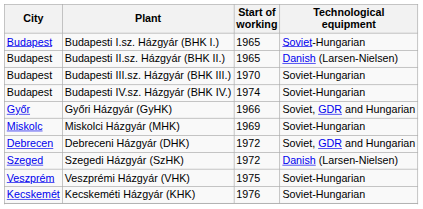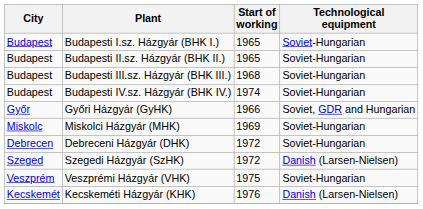Budapesti II.sz. Házgyár (BHK II.) | Technological equipment: Danish (Larsen-Nielsen) -> Soviet-Hungarian
Budapesti III.sz. Házgyár (BHK III.) | Start of working: 1970 -> 1968
Debreceni Házgyár (DHK) | Technological equipment: Soviet, GDR and Hungarian -> Soviet-Hungarian
Kecskeméti Házgyár (KHK) | Technological equipment: Soviet-Hungarian -> Danish (Larsen-Nielsen)
